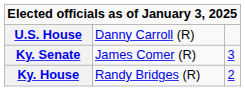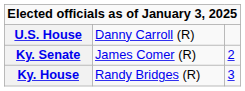Ky. Senate | column 3: 3 -> 2
Ky. House | column 3: 2 -> 3
